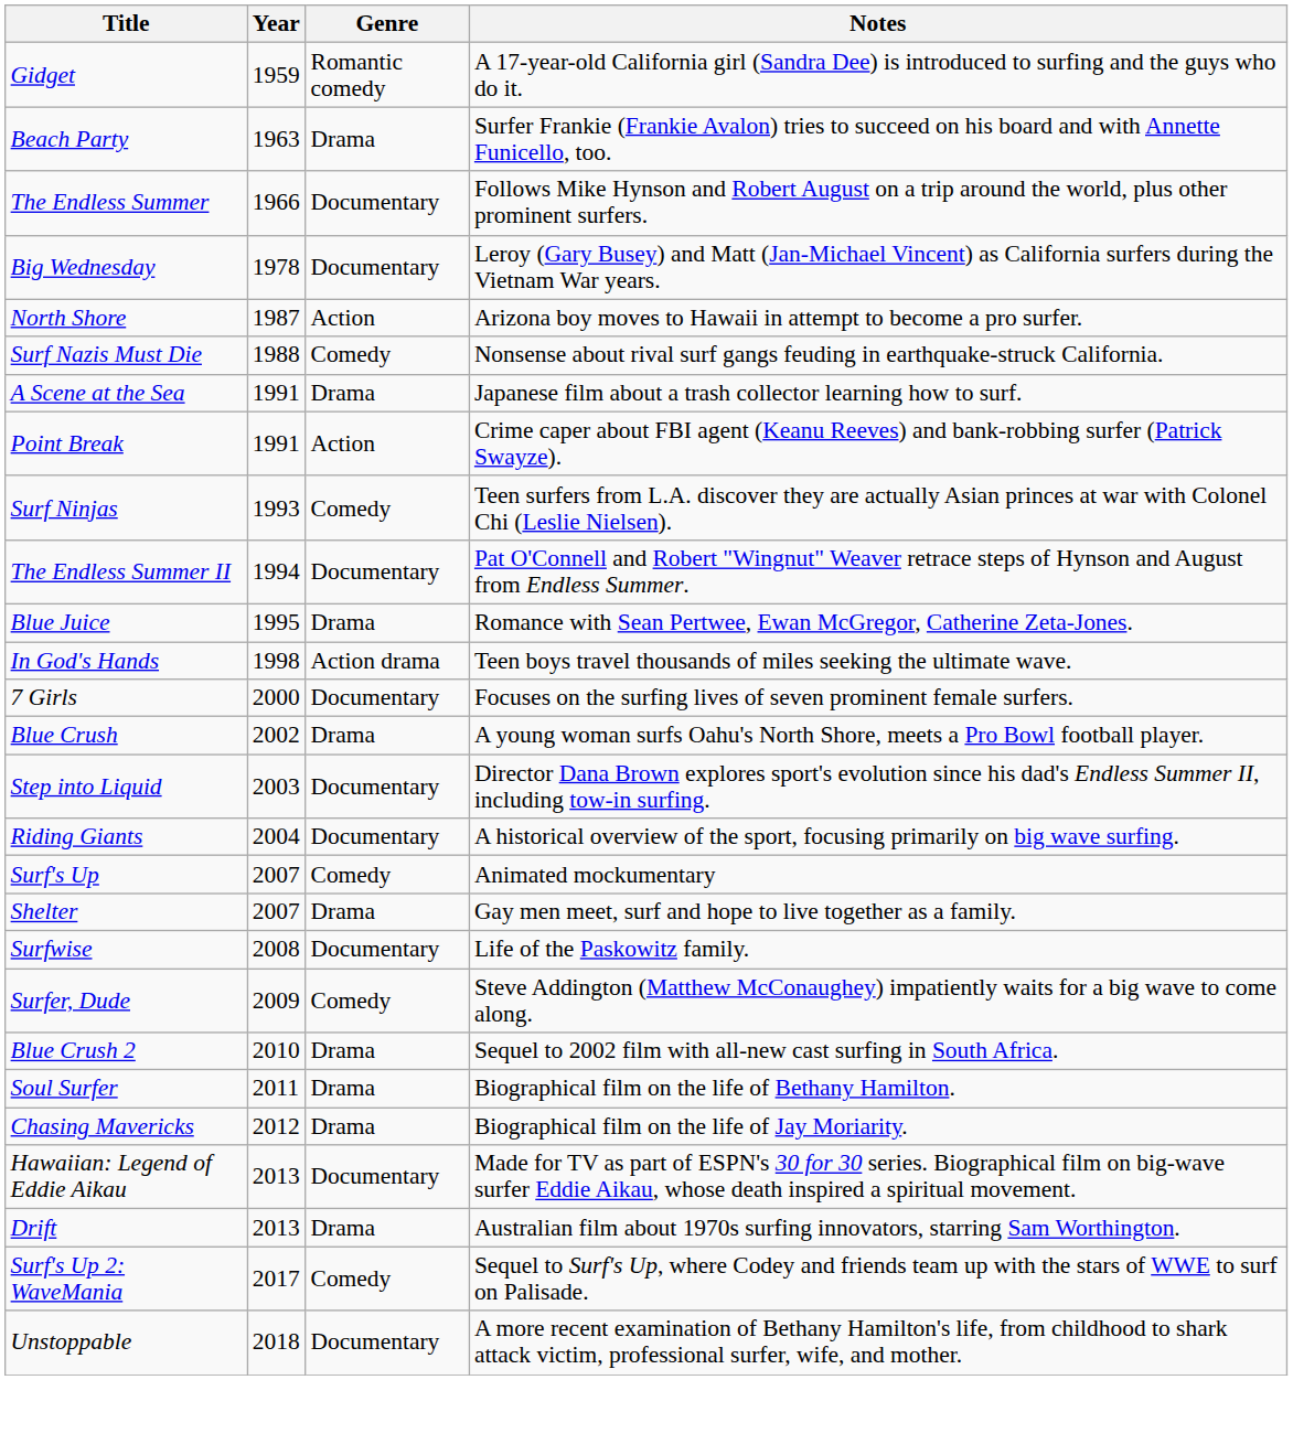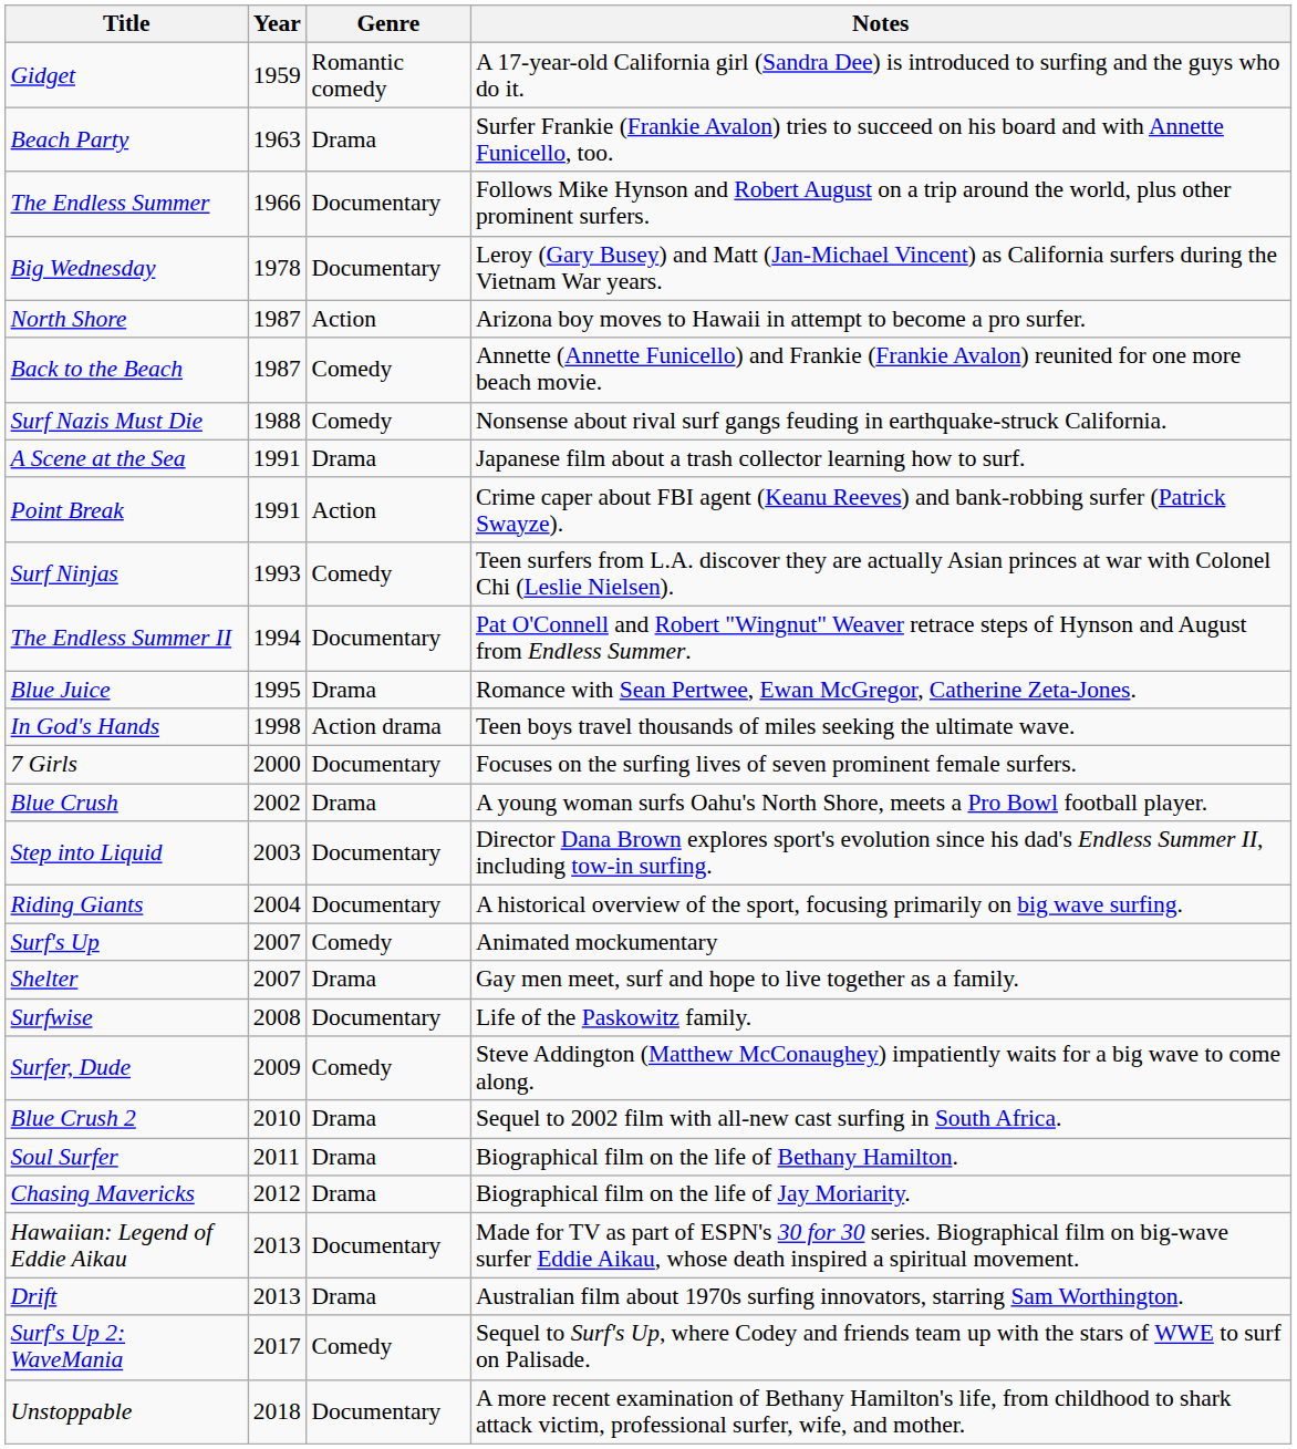+ row: Back to the Beach | 1987 | Comedy | Annette (Annette Funicello) and Frankie (Frankie Avalon) reunited for one more beach movie.
